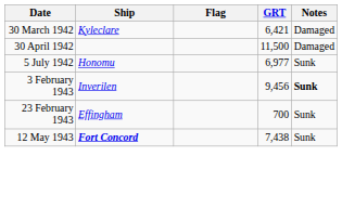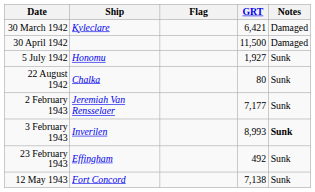5 July 1942 | GRT: 6,977 -> 1,927
+ row: 22 August 1942 | Chalka | 80 | Sunk
+ row: 2 February 1943 | Jeremiah Van Rensselaer | 7,177 | Sunk
3 February 1943 | GRT: 9,456 -> 8,993
23 February 1943 | GRT: 700 -> 492
12 May 1943 | Ship: bold -> normal
12 May 1943 | GRT: 7,438 -> 7,138
